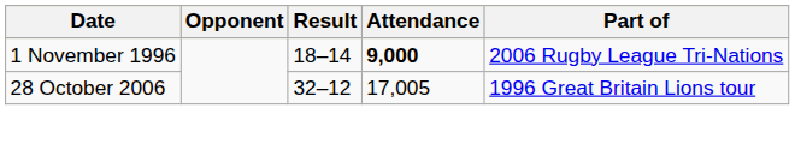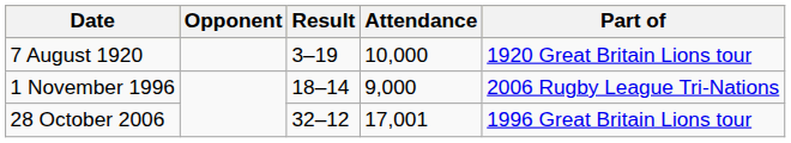+ row: 7 August 1920 | 3–19 | 10,000 | 1920 Great Britain Lions tour
1 November 1996 | Attendance: bold -> normal
28 October 2006 | Attendance: 17,005 -> 17,001
